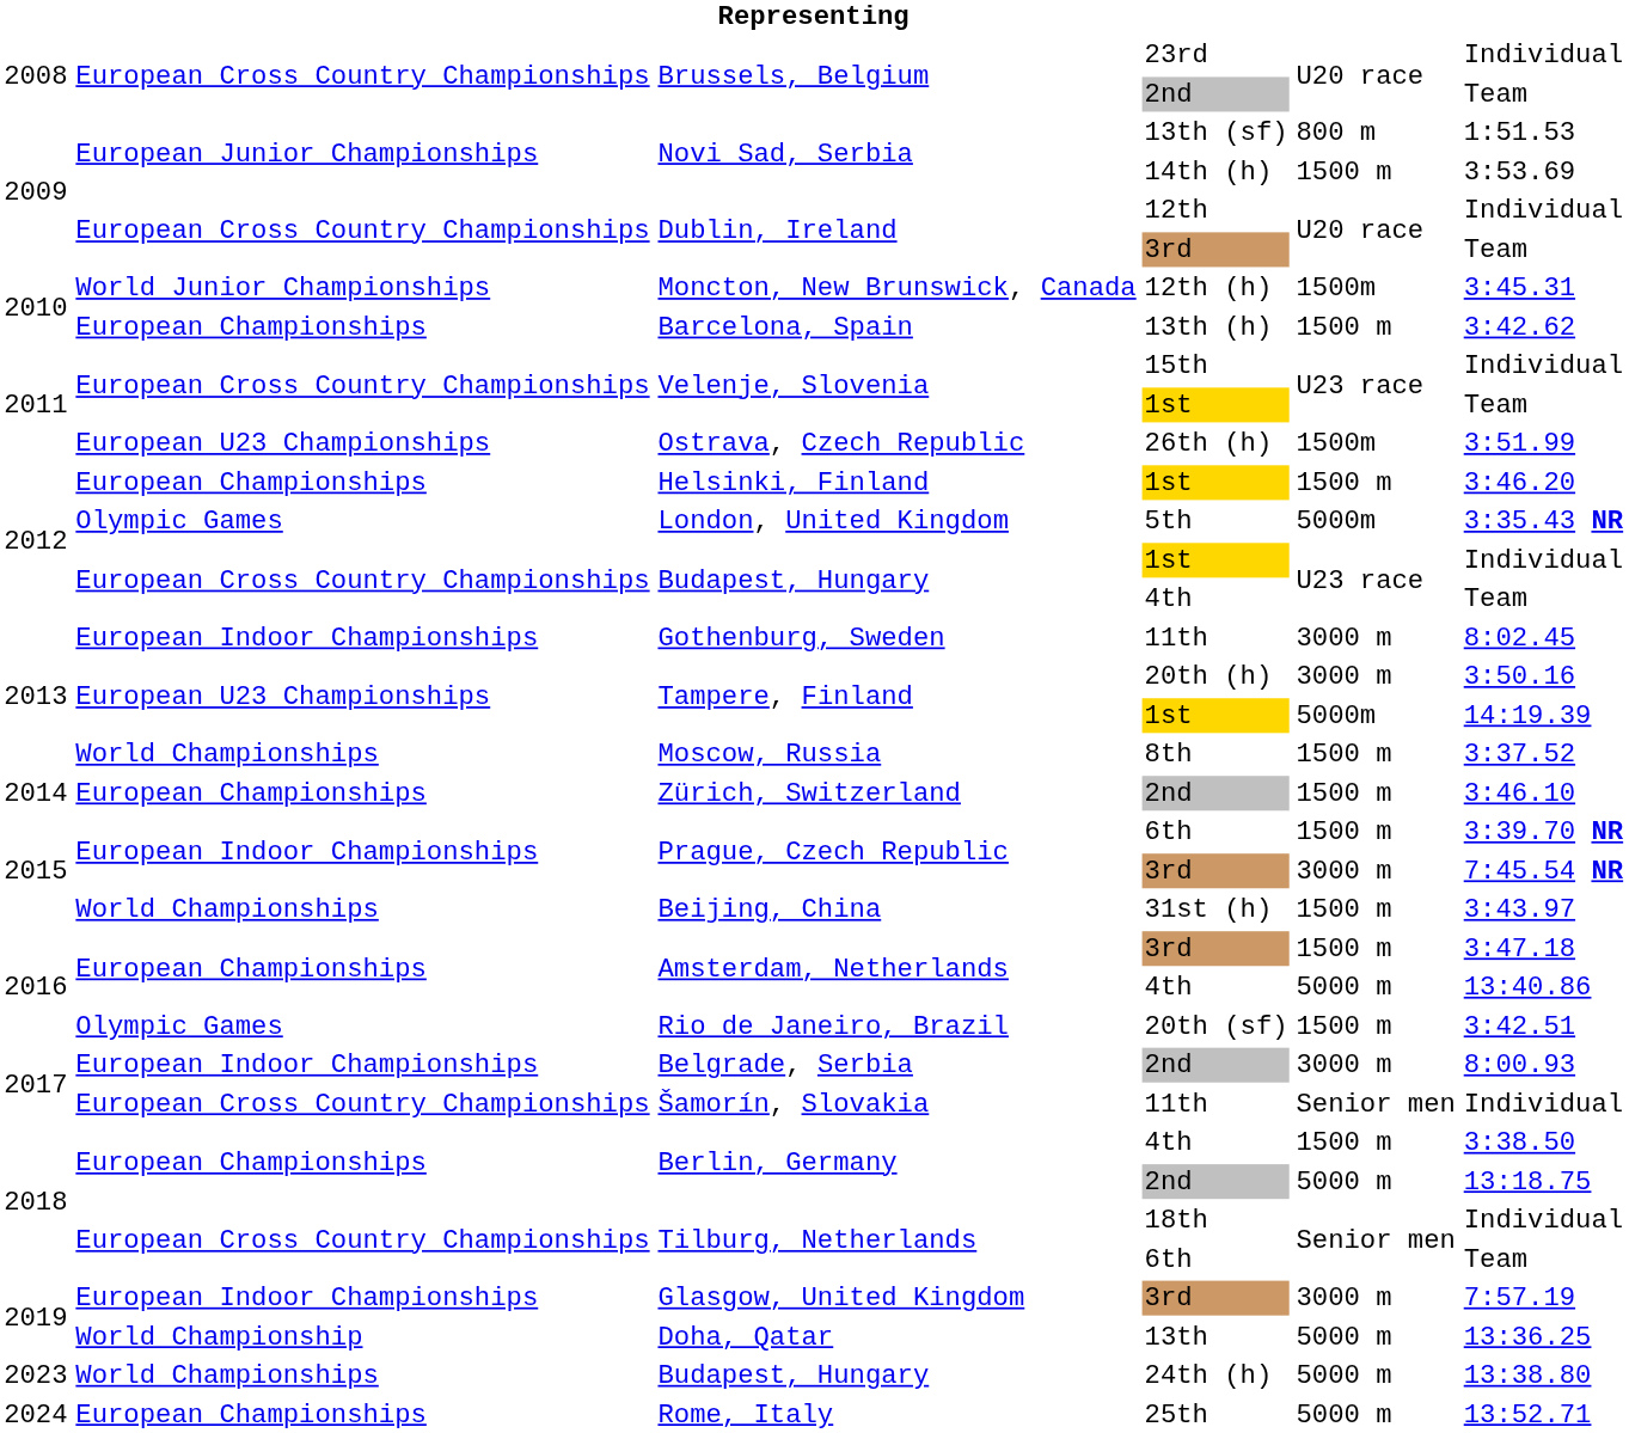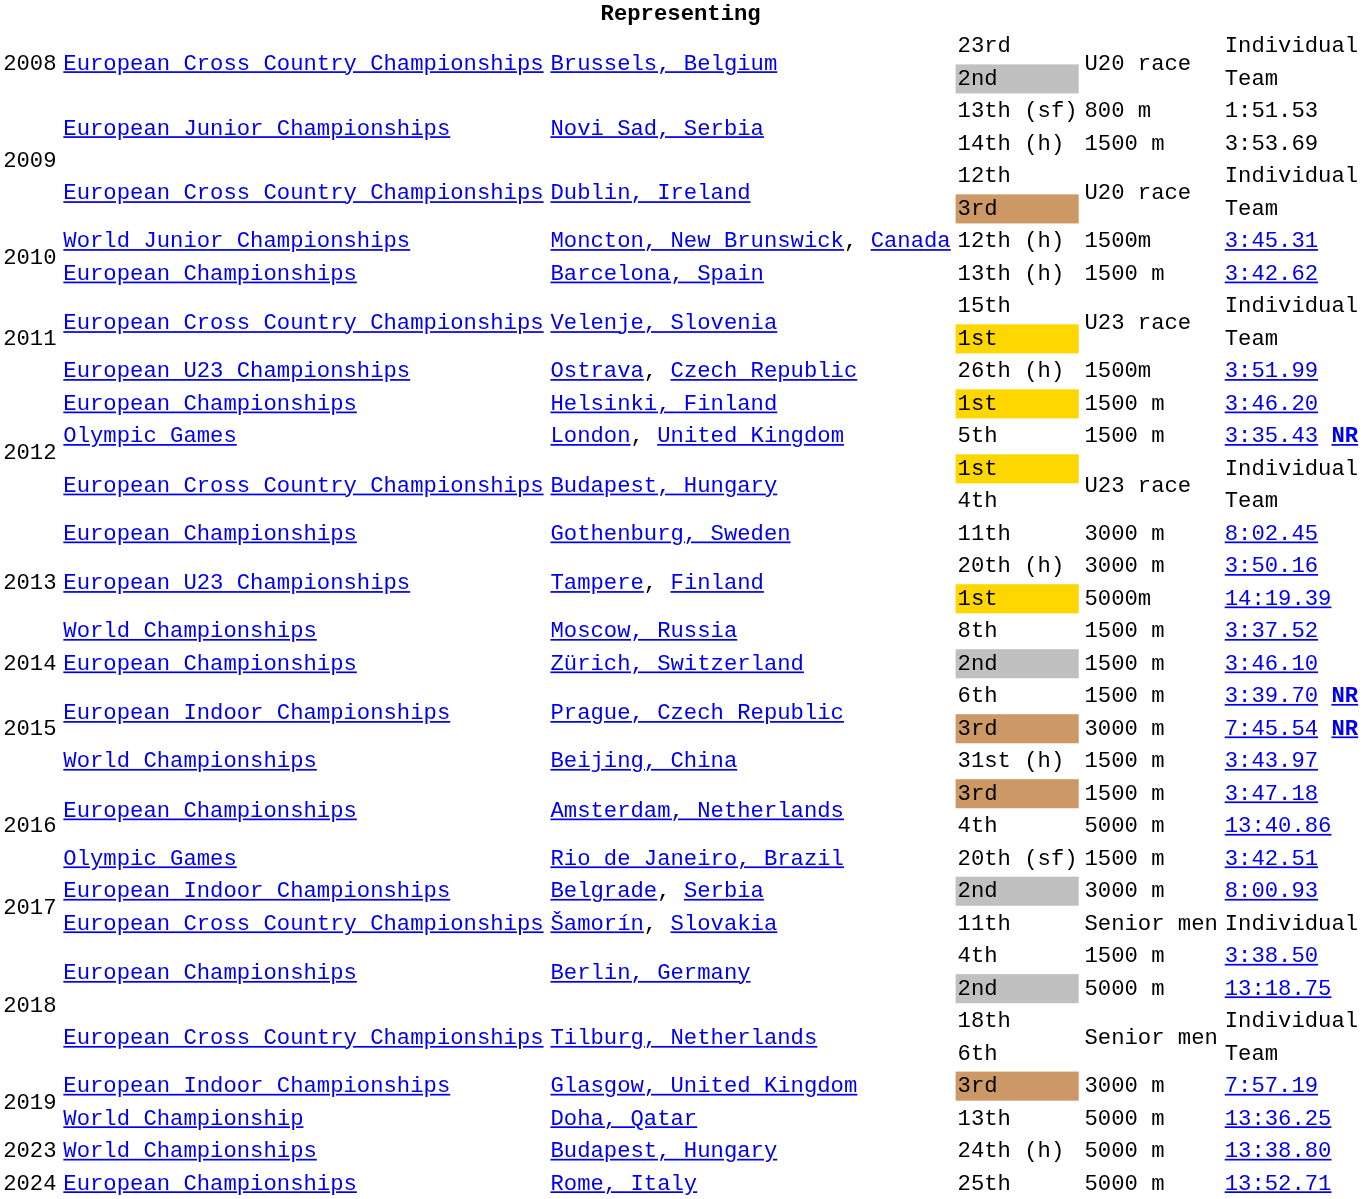London, United Kingdom | column 5: 5000m -> 1500 m
Gothenburg, Sweden | column 2: European Indoor Championships -> European Championships
